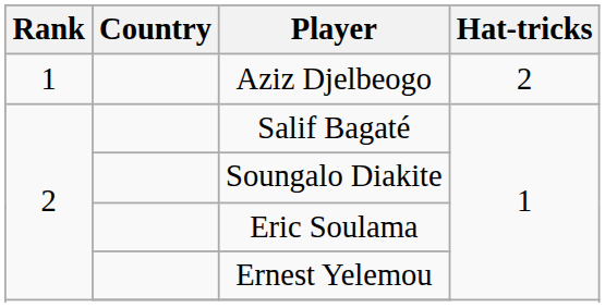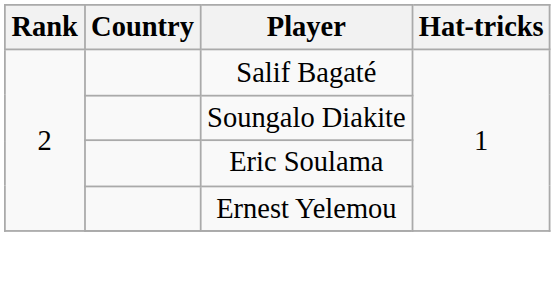- row: 1 | Aziz Djelbeogo | 2
